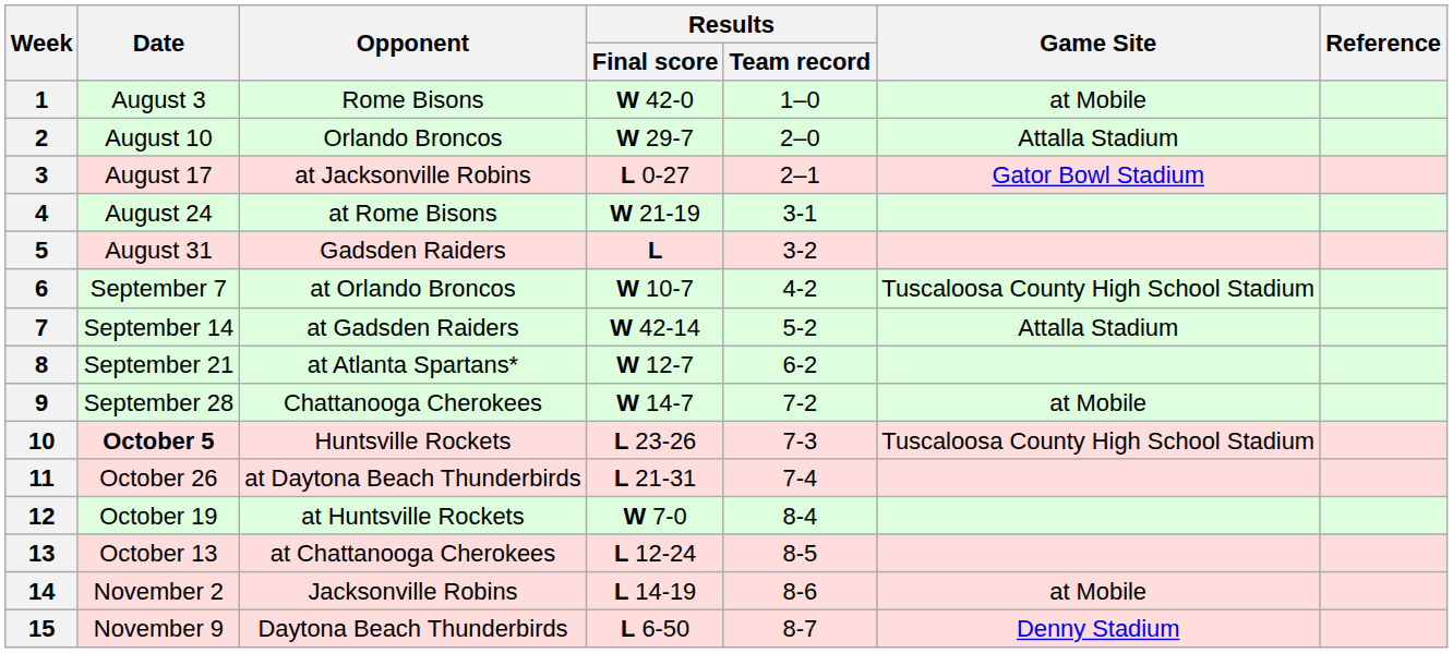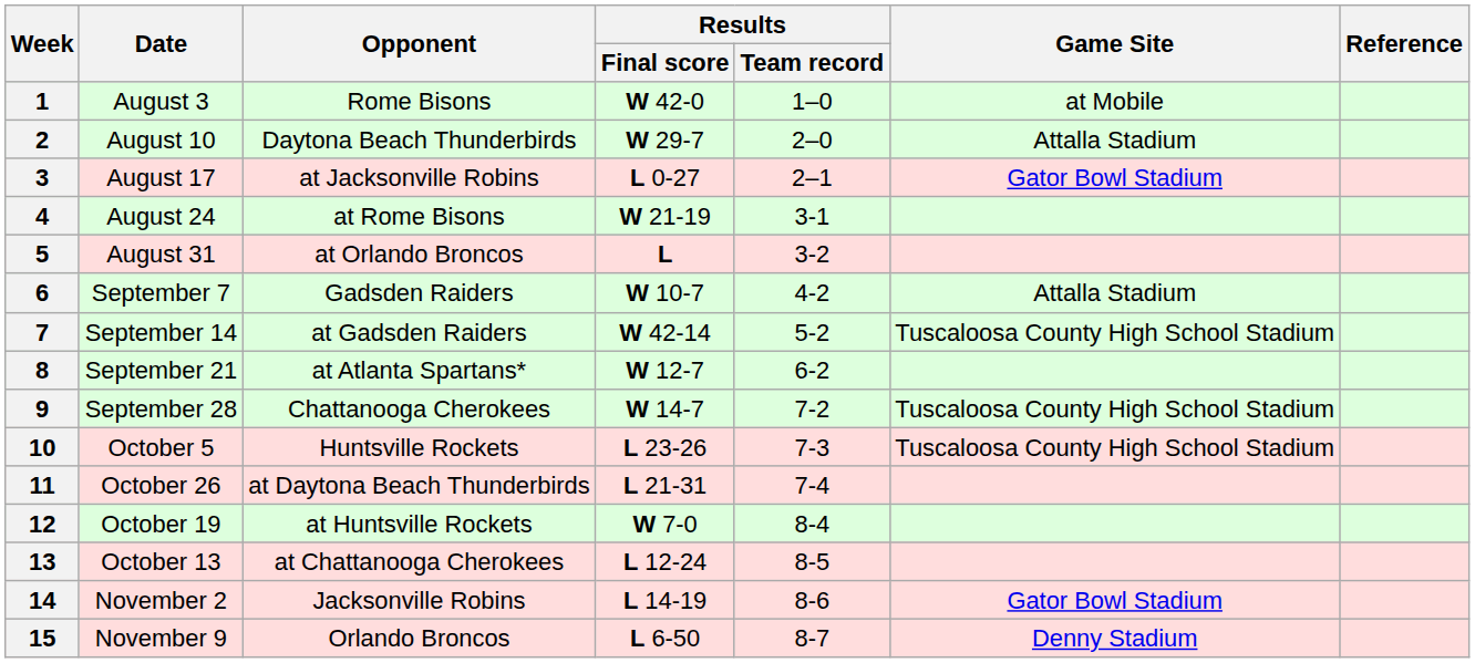2 | Opponent: Orlando Broncos -> Daytona Beach Thunderbirds
5 | Opponent: Gadsden Raiders -> at Orlando Broncos
6 | Opponent: at Orlando Broncos -> Gadsden Raiders
6 | Game Site: Tuscaloosa County High School Stadium -> Attalla Stadium
7 | Game Site: Attalla Stadium -> Tuscaloosa County High School Stadium
9 | Game Site: at Mobile -> Tuscaloosa County High School Stadium
10 | Date: bold -> normal
14 | Game Site: at Mobile -> Gator Bowl Stadium
15 | Opponent: Daytona Beach Thunderbirds -> Orlando Broncos
